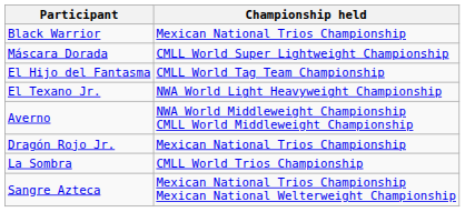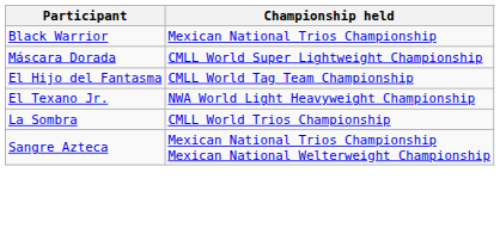- row: Averno | NWA World Middleweight Championship CMLL World Middleweight Championship
- row: Dragón Rojo Jr. | Mexican National Trios Championship
